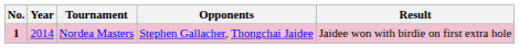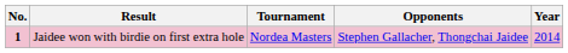columns swapped: Year <-> Result
